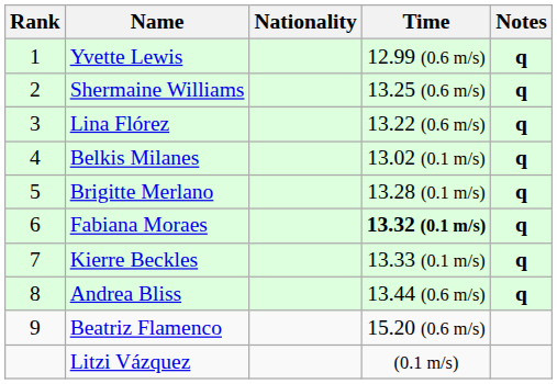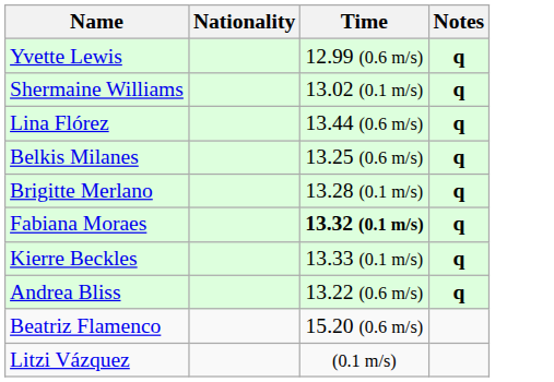- column: Rank | 1 | 2 | 3 | 4 | 5 | 6 | 7 | 8 | 9
Shermaine Williams | Time: 13.25 (0.6 m/s) -> 13.02 (0.1 m/s)
Lina Flórez | Time: 13.22 (0.6 m/s) -> 13.44 (0.6 m/s)
Belkis Milanes | Time: 13.02 (0.1 m/s) -> 13.25 (0.6 m/s)
Andrea Bliss | Time: 13.44 (0.6 m/s) -> 13.22 (0.6 m/s)
